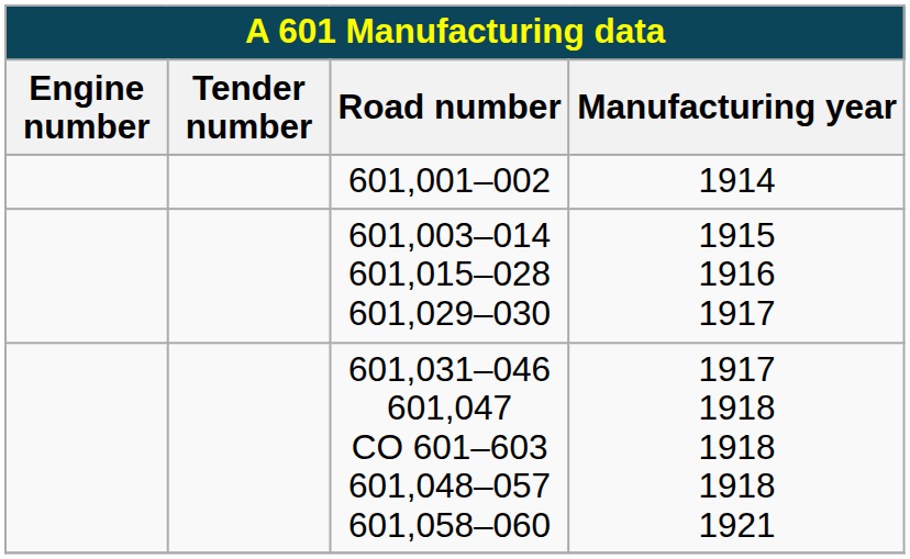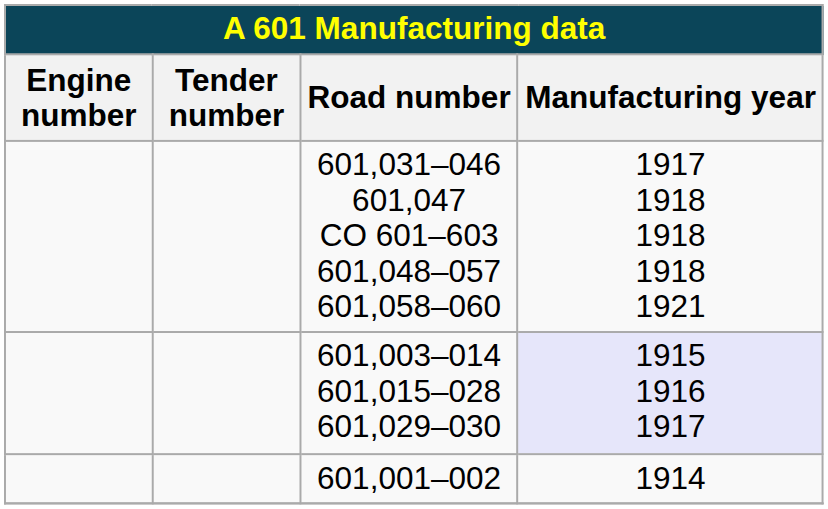rows swapped: 601,001–002 <-> 601,031–046 601,047 CO 601–603 601,048–057 601,058–060
601,003–014 601,015–028 601,029–030 | Manufacturing year: no background -> lavender background
